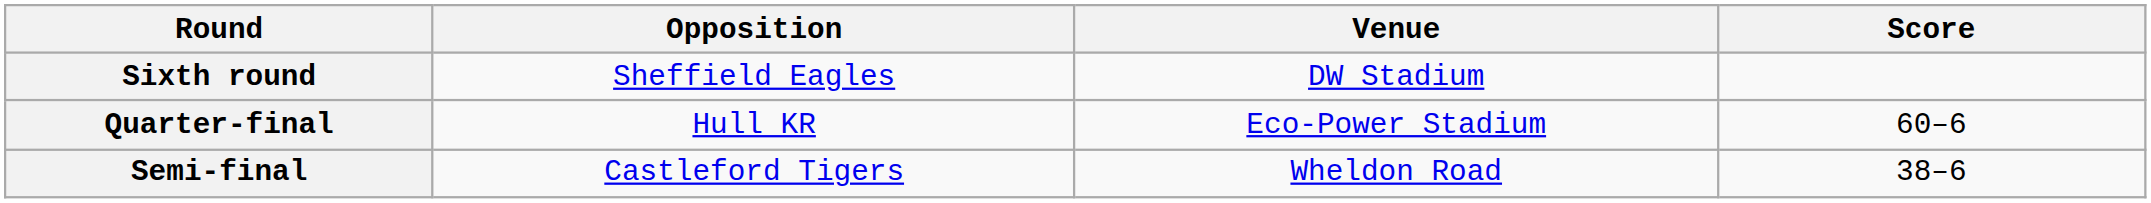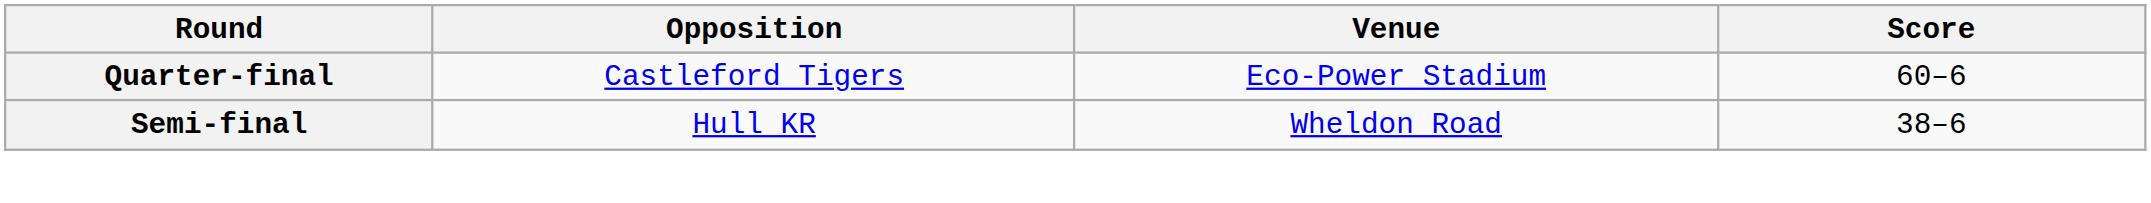- row: Sixth round | Sheffield Eagles | DW Stadium
Quarter-final | Opposition: Hull KR -> Castleford Tigers
Semi-final | Opposition: Castleford Tigers -> Hull KR
